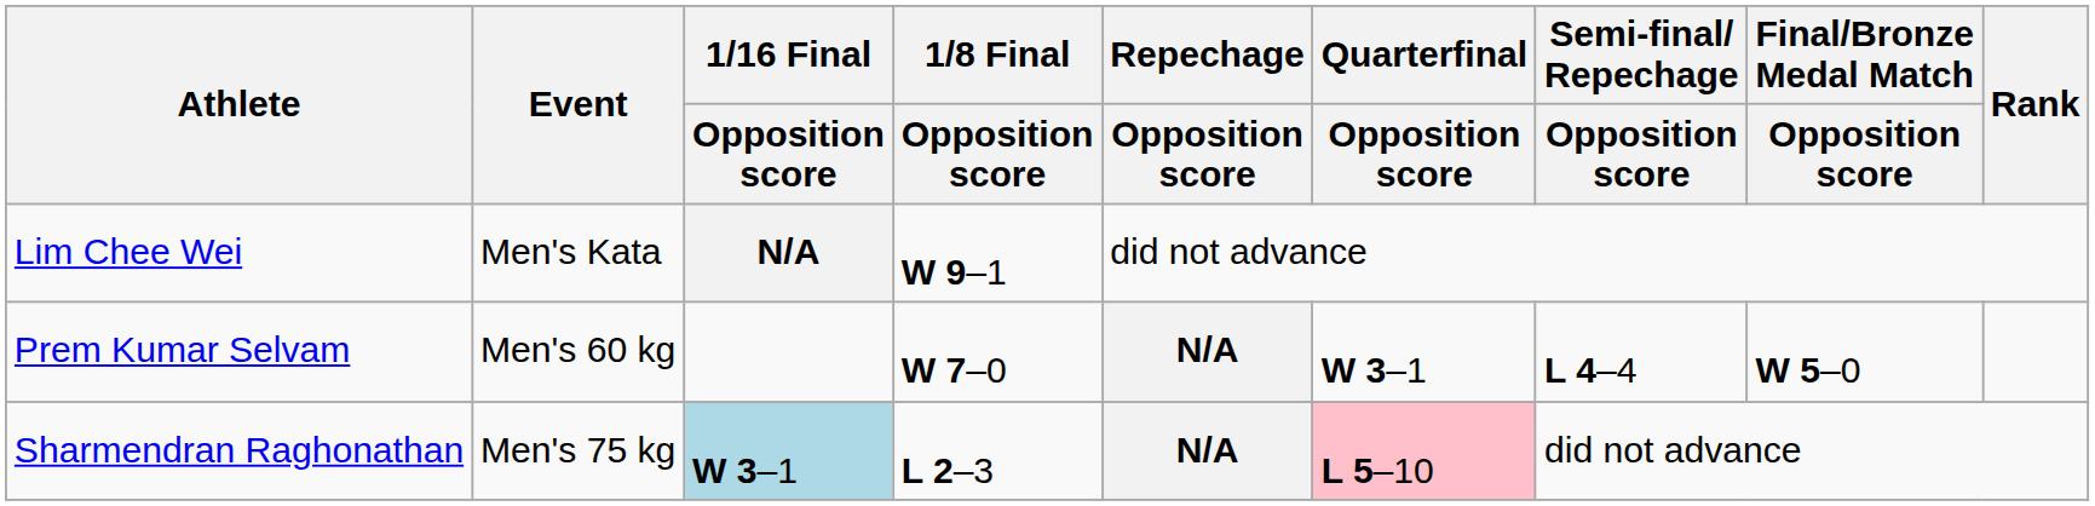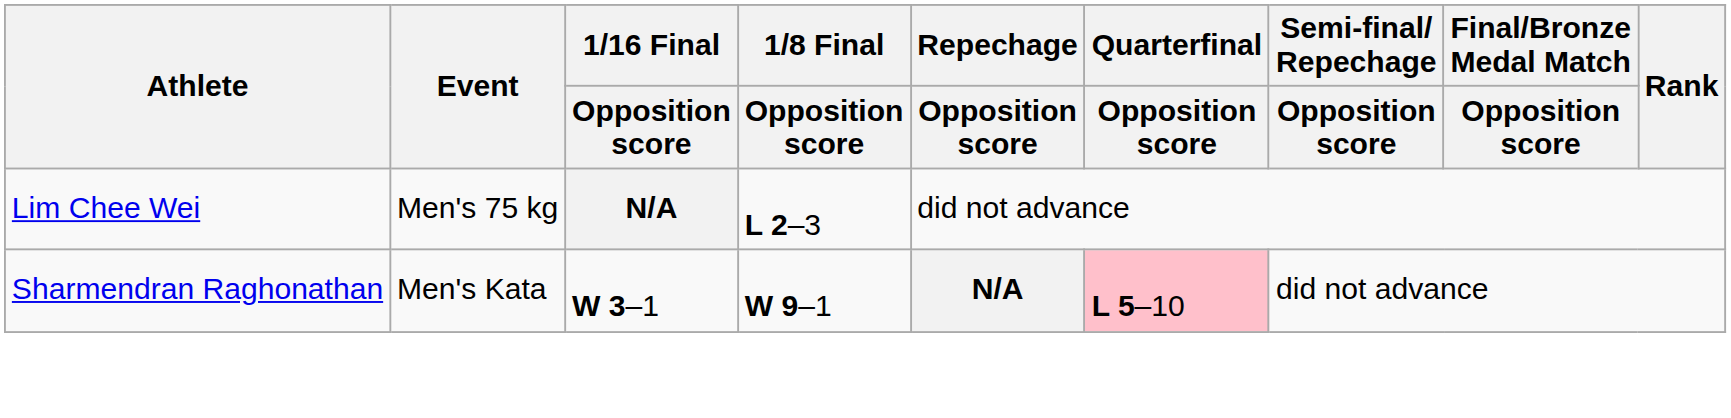Lim Chee Wei | Event: Men's Kata -> Men's 75 kg
Lim Chee Wei | 1/8 Final / Opposition score: W 9–1 -> L 2–3
- row: Prem Kumar Selvam | Men's 60 kg | W 7–0 | N/A | W 3–1 | L 4–4 | W 5–0
Sharmendran Raghonathan | Event: Men's 75 kg -> Men's Kata
Sharmendran Raghonathan | 1/16 Final / Opposition score: lightblue background -> no background
Sharmendran Raghonathan | 1/8 Final / Opposition score: L 2–3 -> W 9–1
